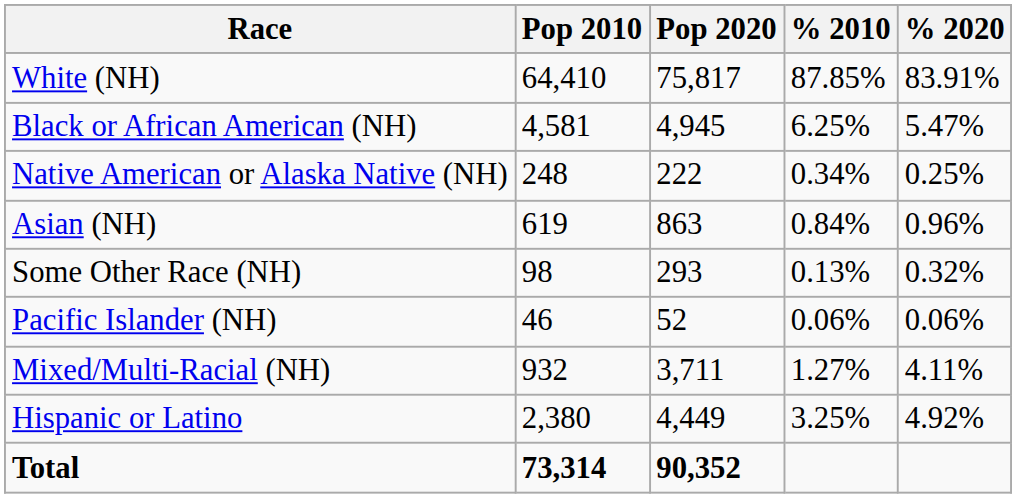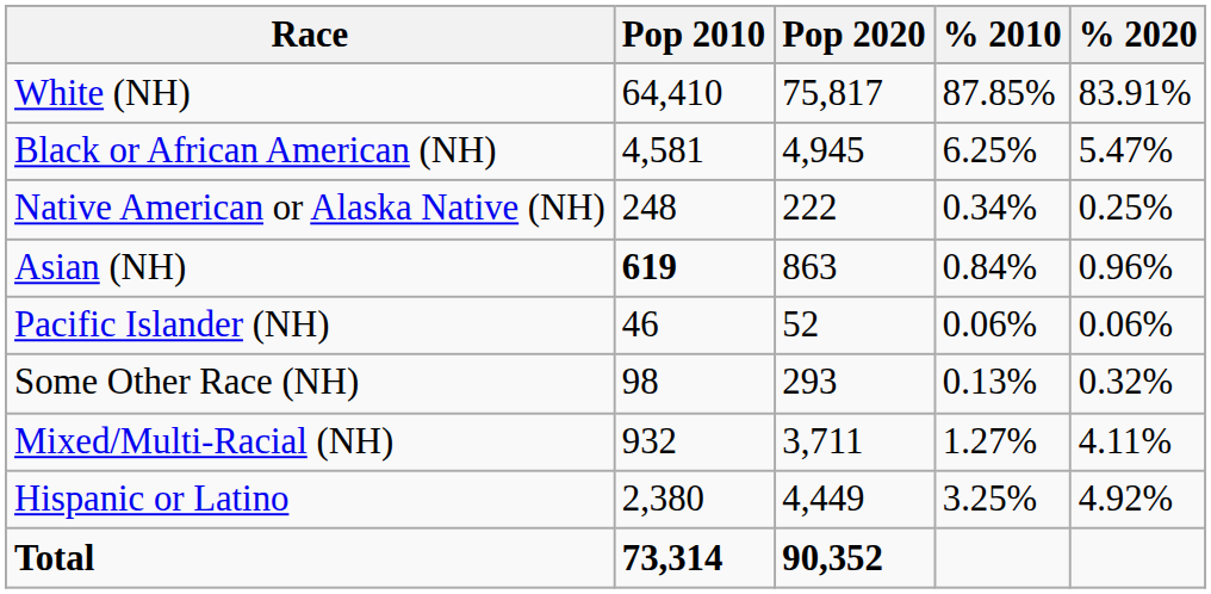Asian (NH) | Pop 2010: normal -> bold
rows swapped: Pacific Islander (NH) <-> Some Other Race (NH)
